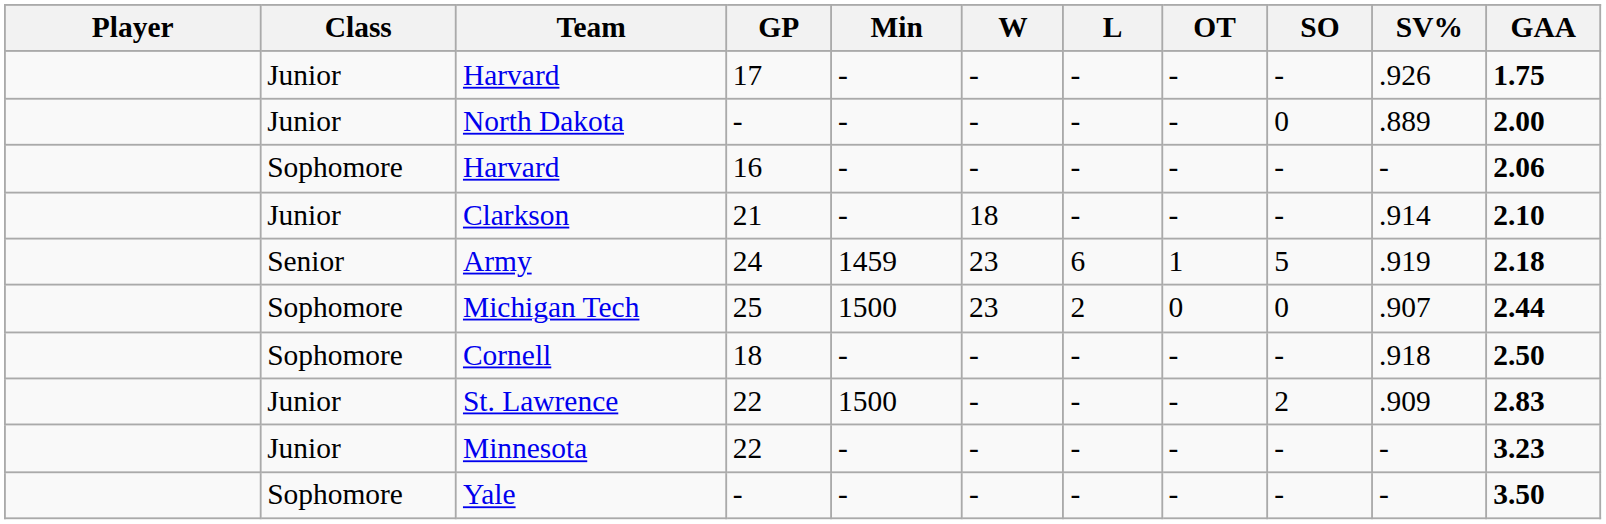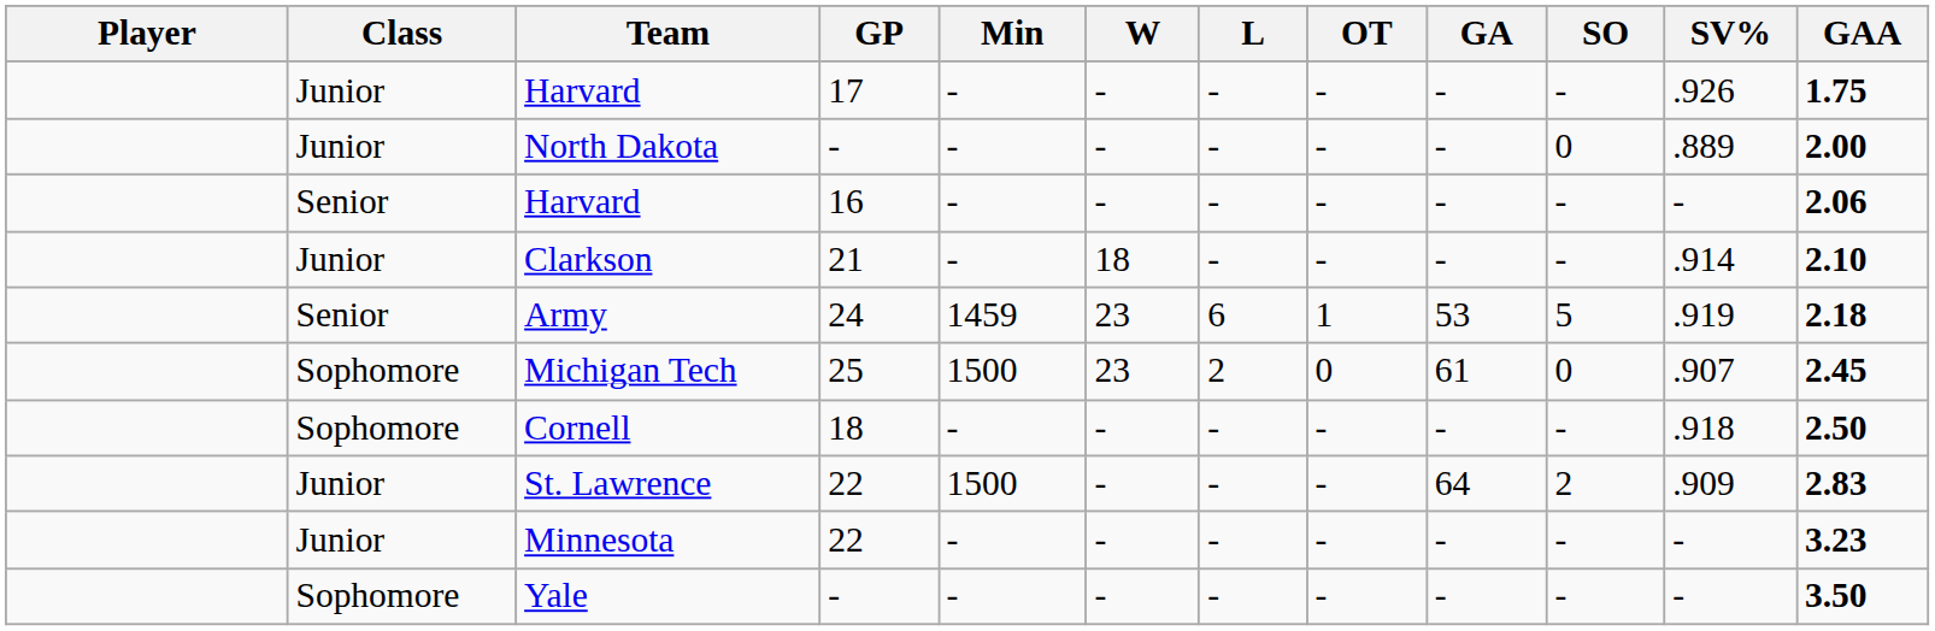+ column: GA | - | - | - | - | 53 | 61 | - | 64 | - | -
Harvard / 16 | Class: Sophomore -> Senior
Michigan Tech | GAA: 2.44 -> 2.45
